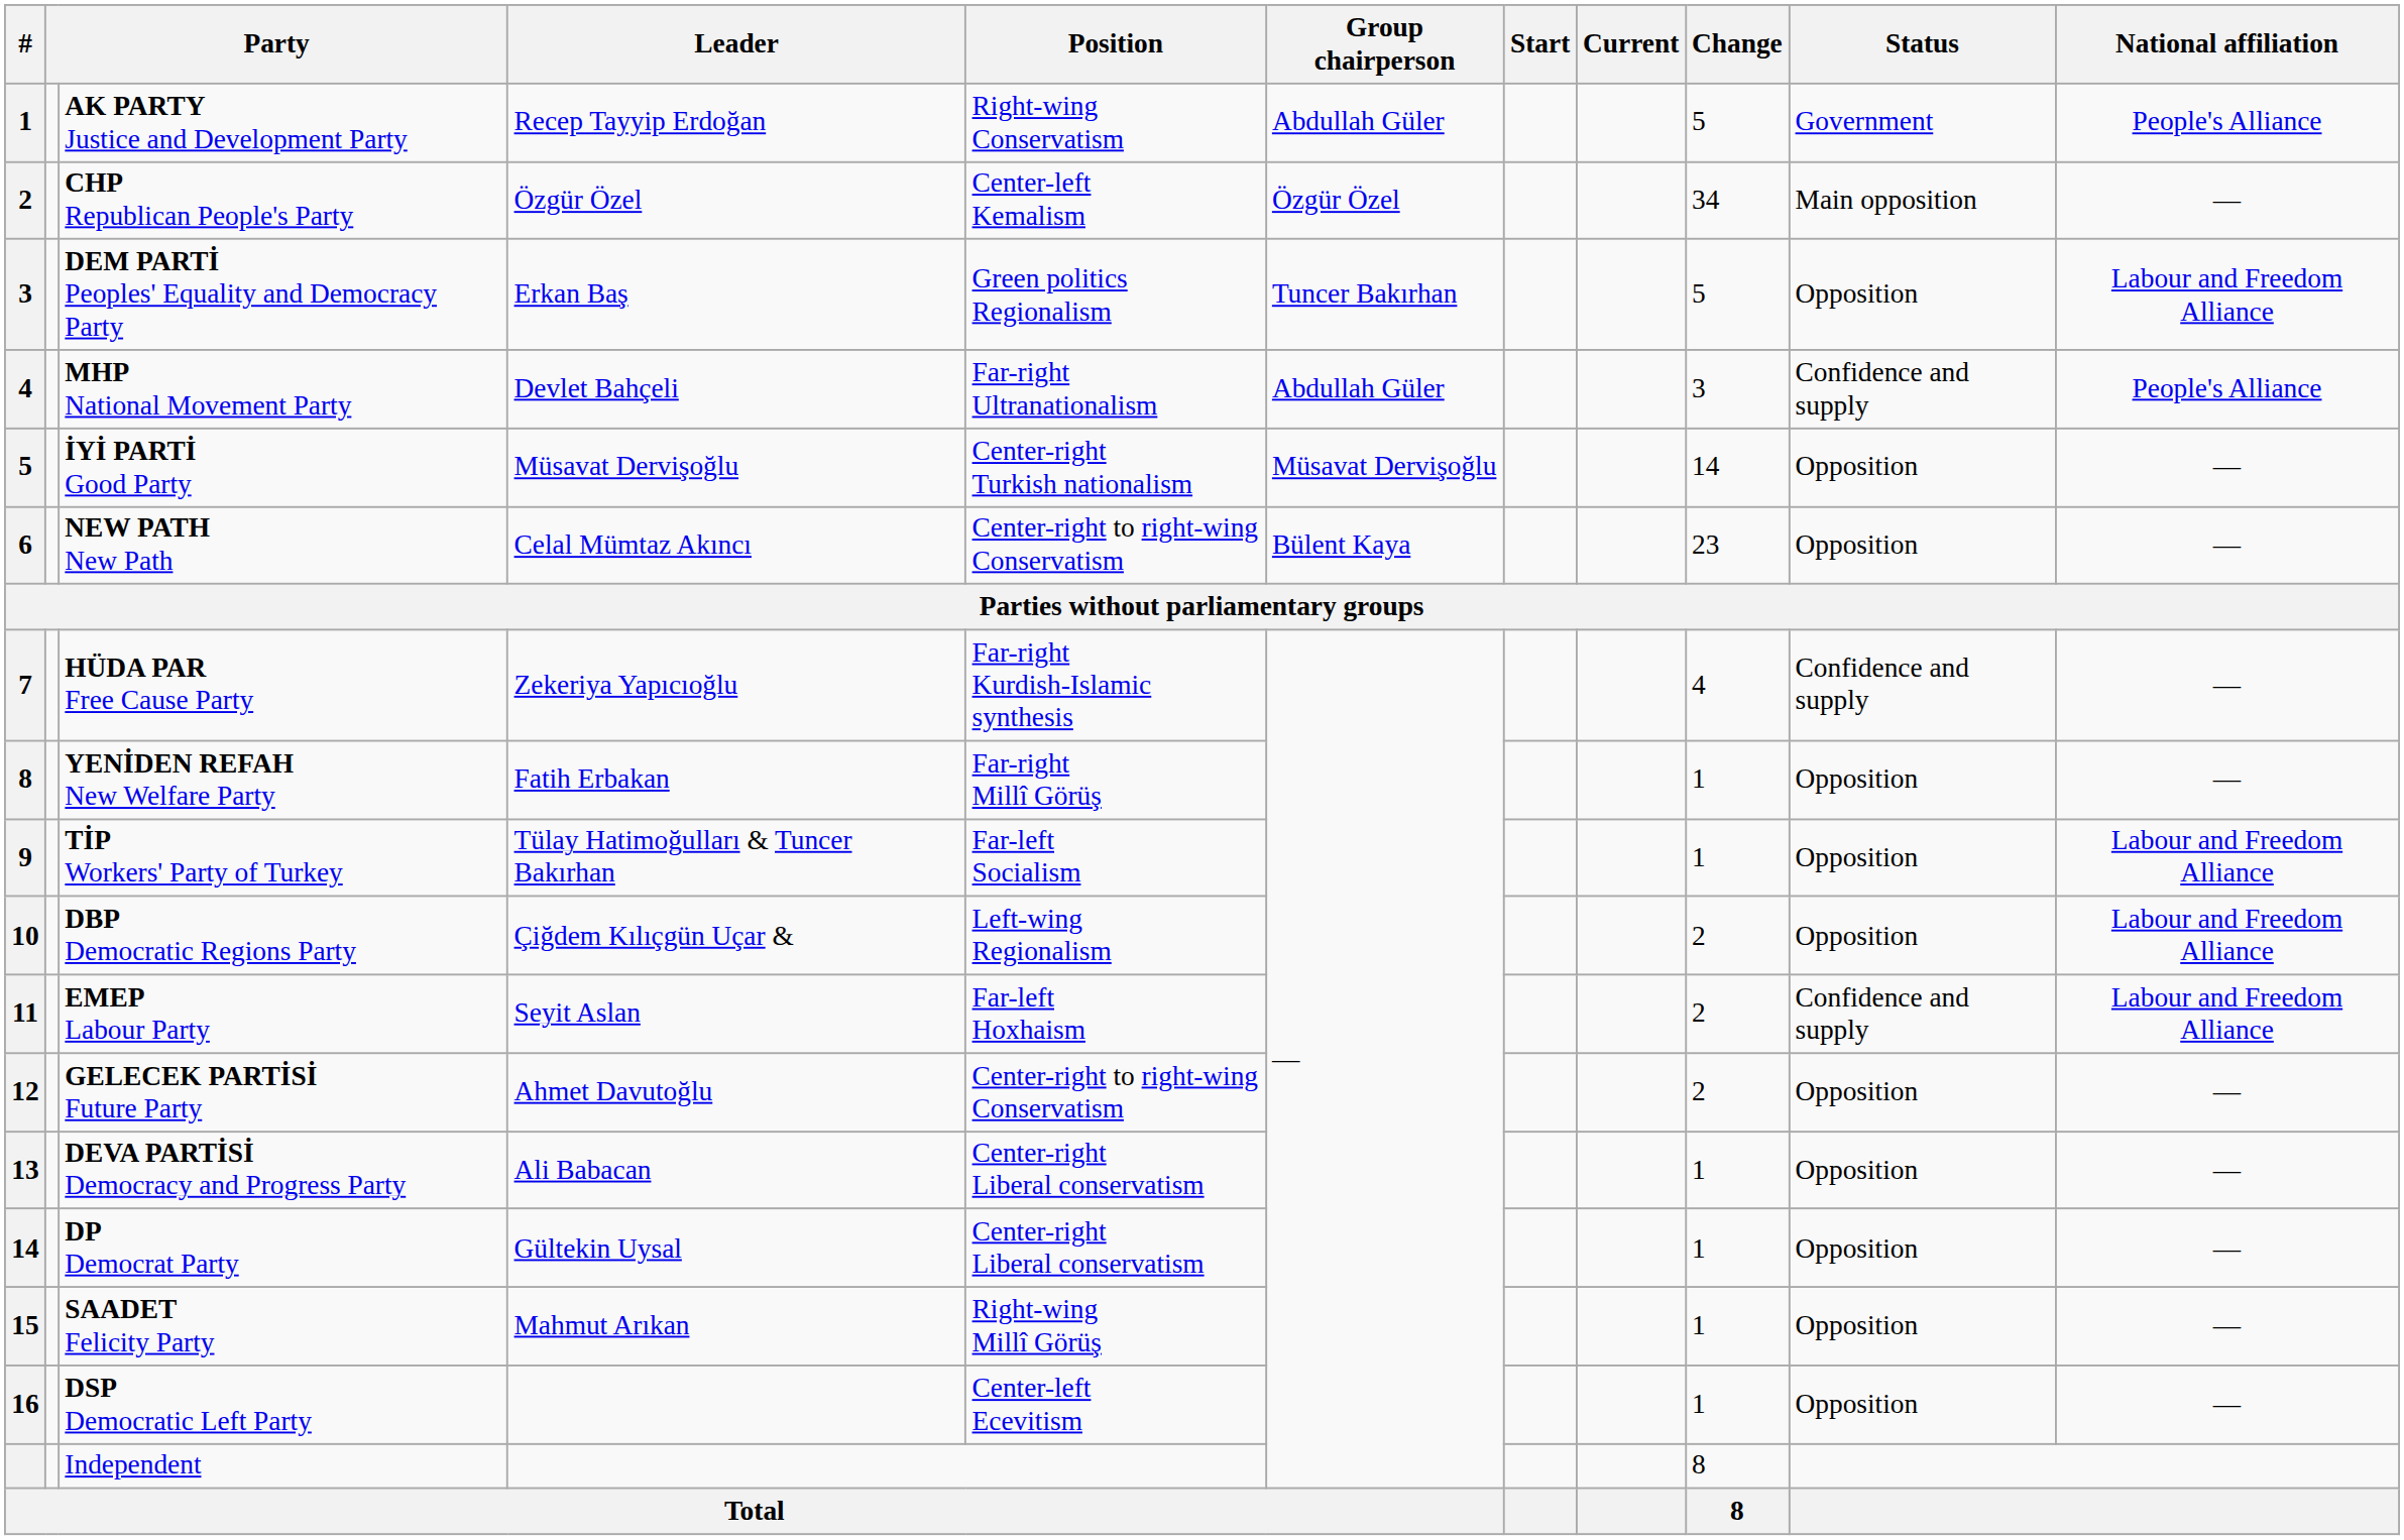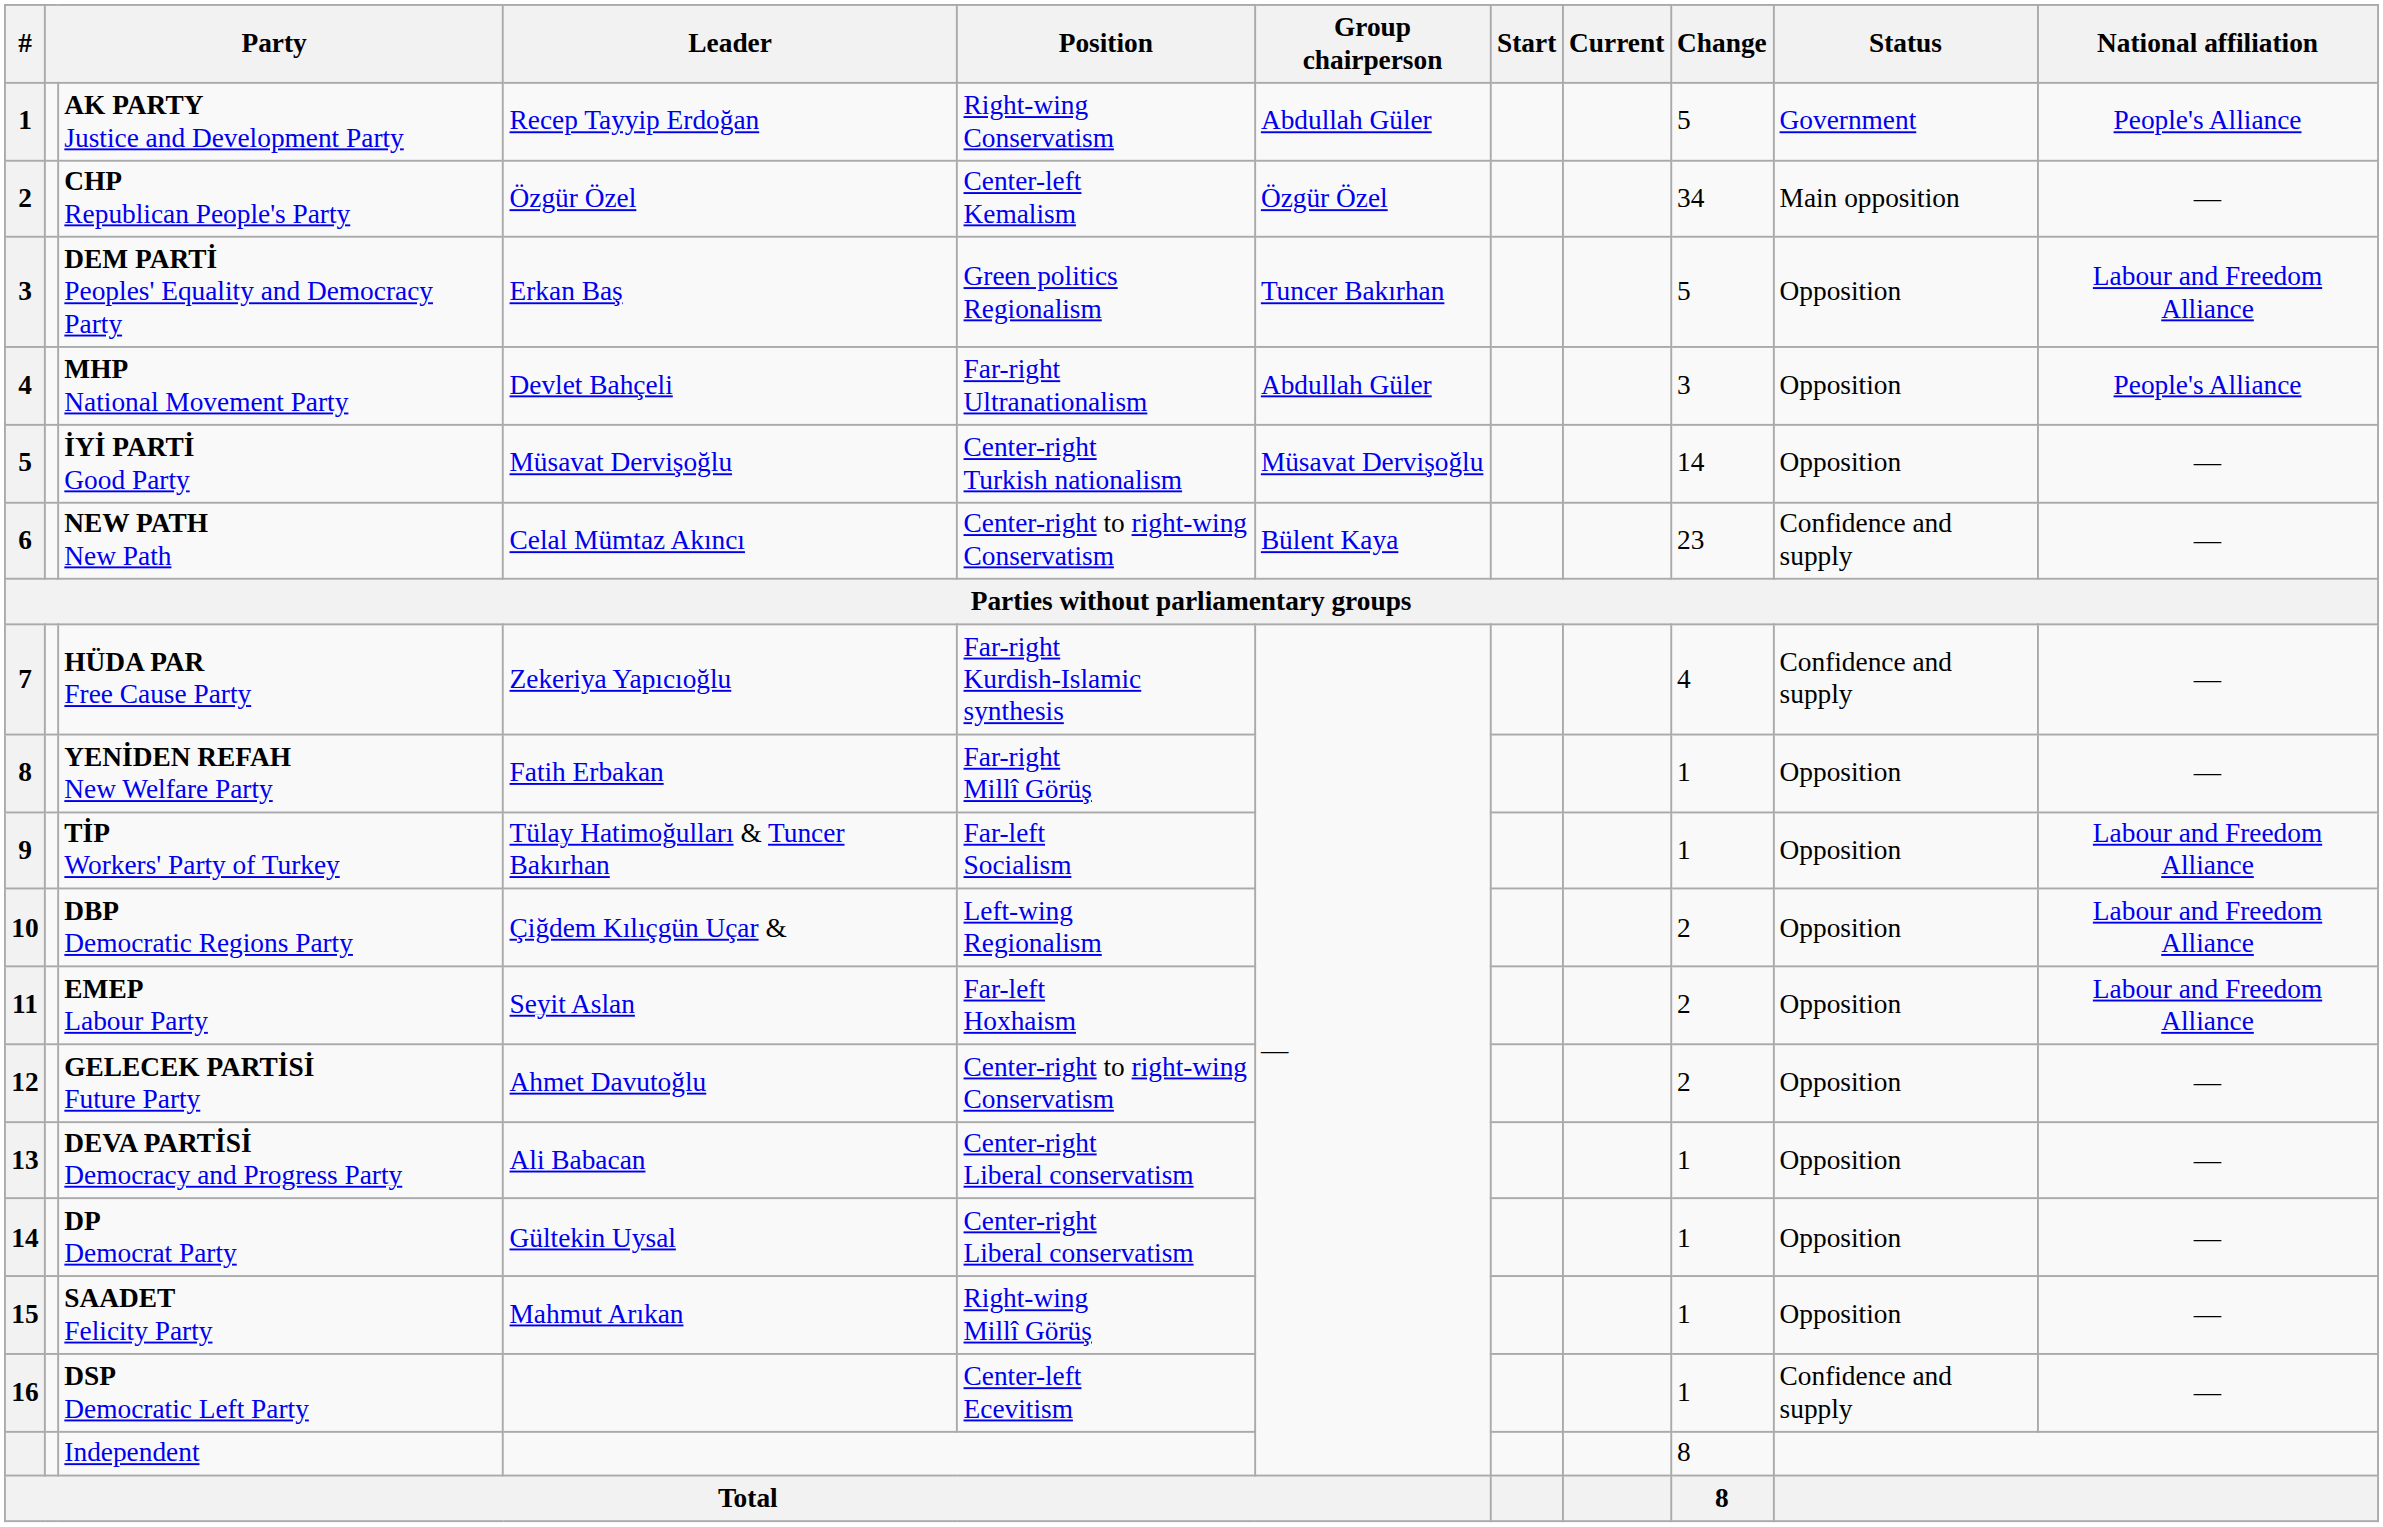MHP National Movement Party | Status: Confidence and supply -> Opposition
NEW PATH New Path | Status: Opposition -> Confidence and supply
EMEP Labour Party | Status: Confidence and supply -> Opposition
DSP Democratic Left Party | Status: Opposition -> Confidence and supply
